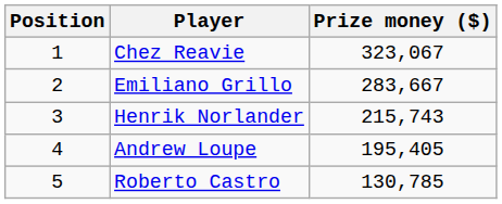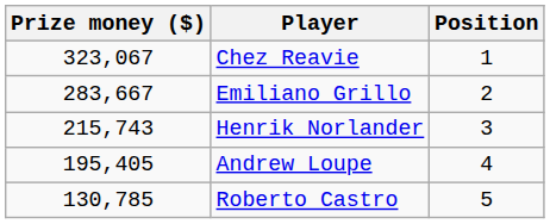columns swapped: Position <-> Prize money ($)
